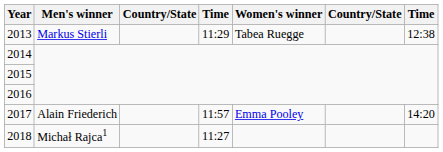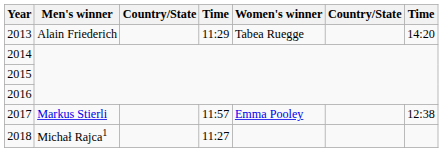2013 | Men's winner: Markus Stierli -> Alain Friederich
2013 | column 7: 12:38 -> 14:20
2017 | Men's winner: Alain Friederich -> Markus Stierli
2017 | column 7: 14:20 -> 12:38
